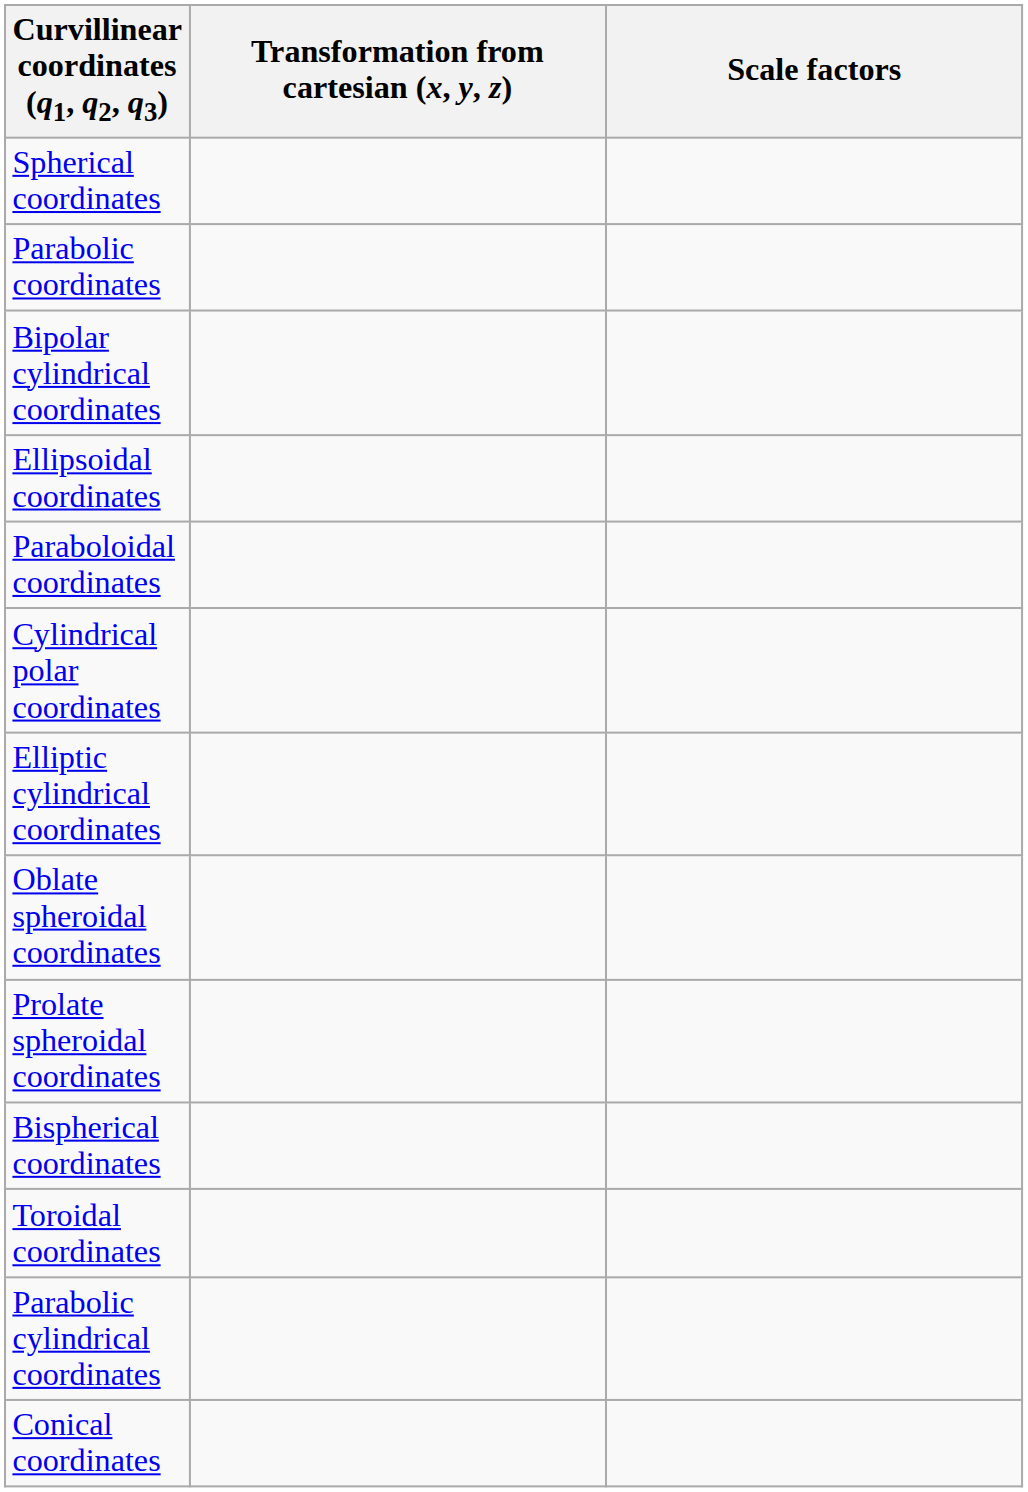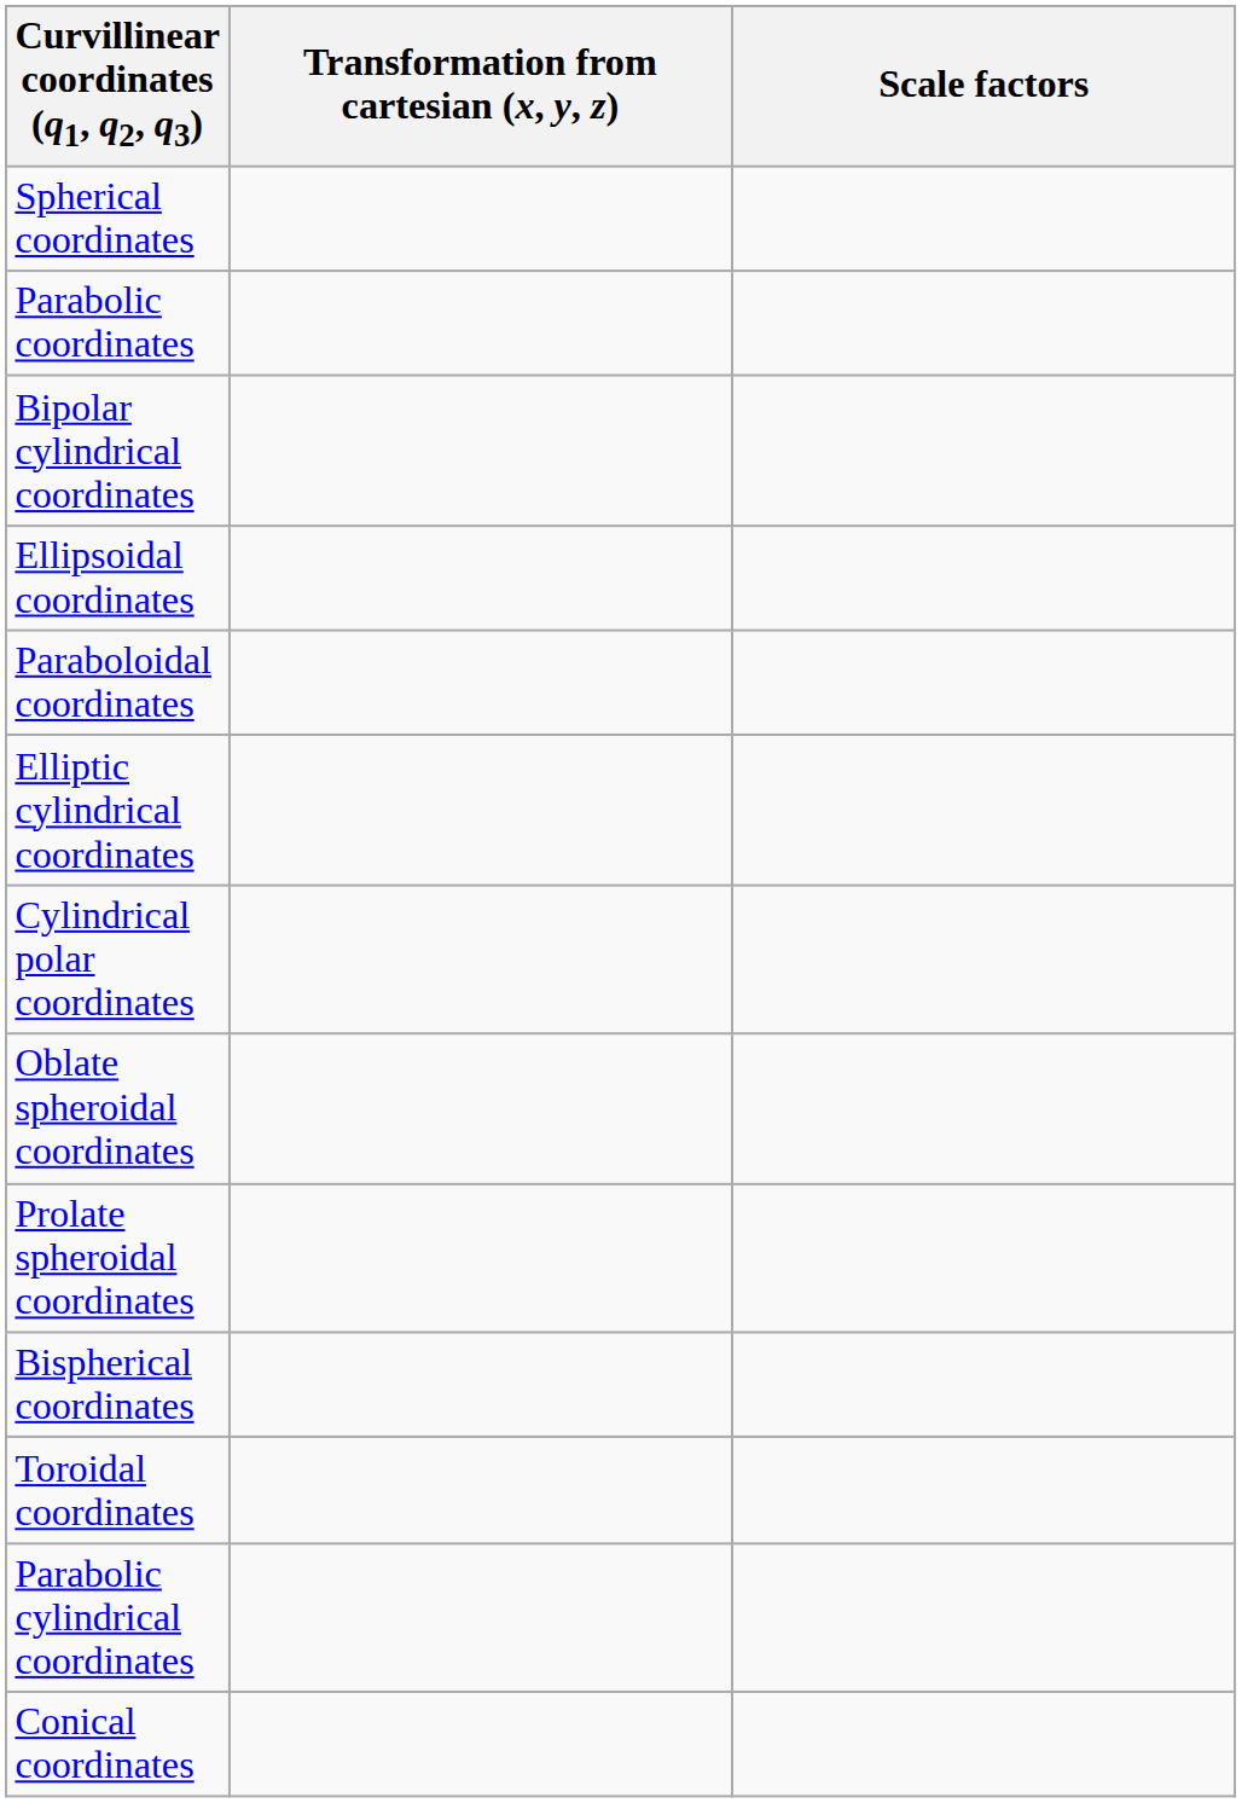rows swapped: Cylindrical polar coordinates <-> Elliptic cylindrical coordinates
